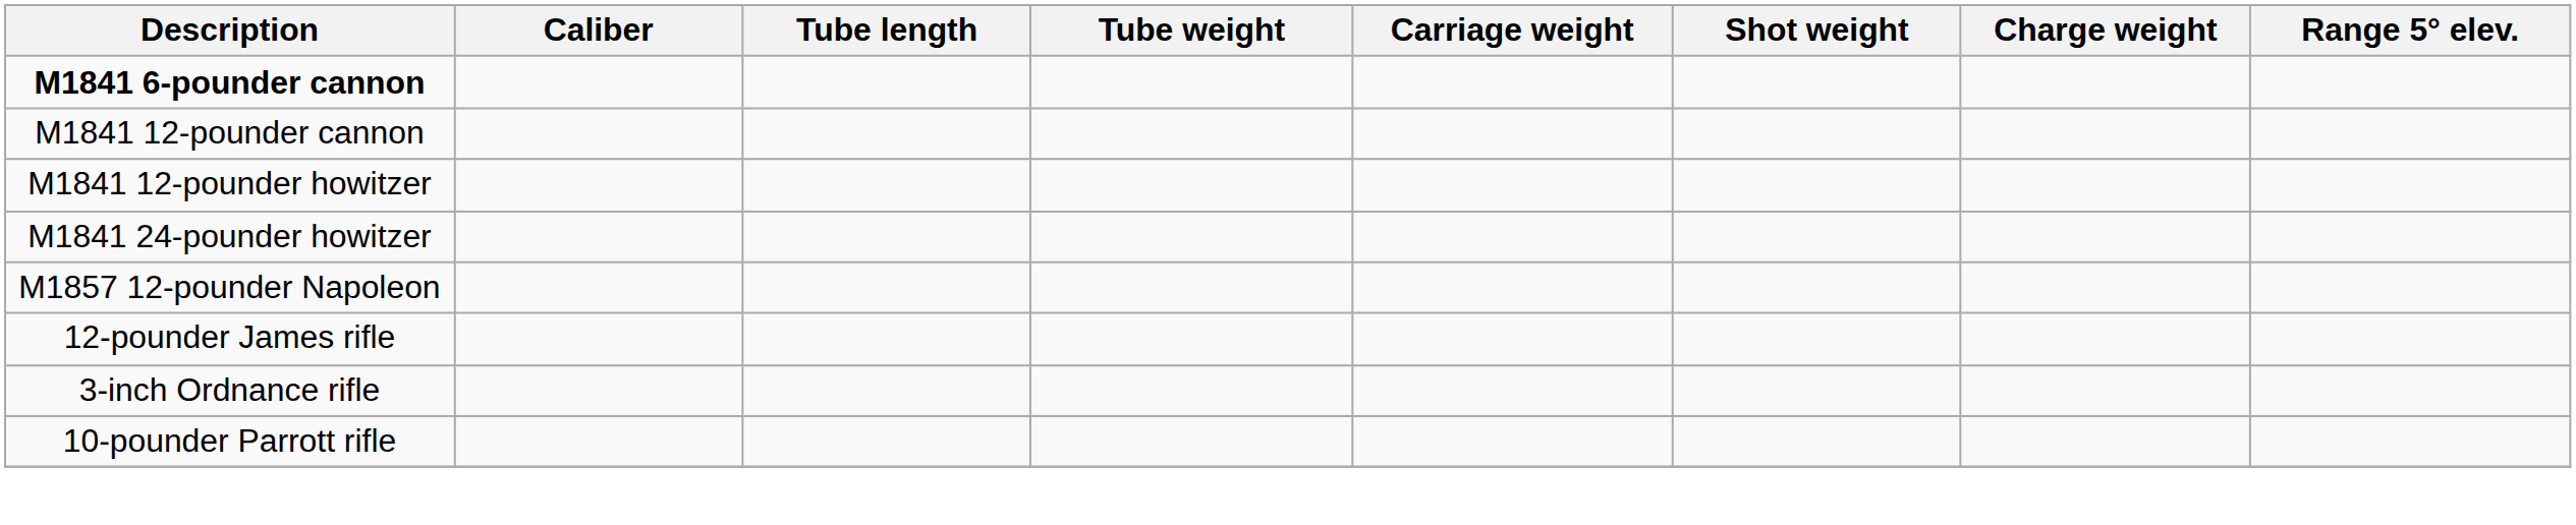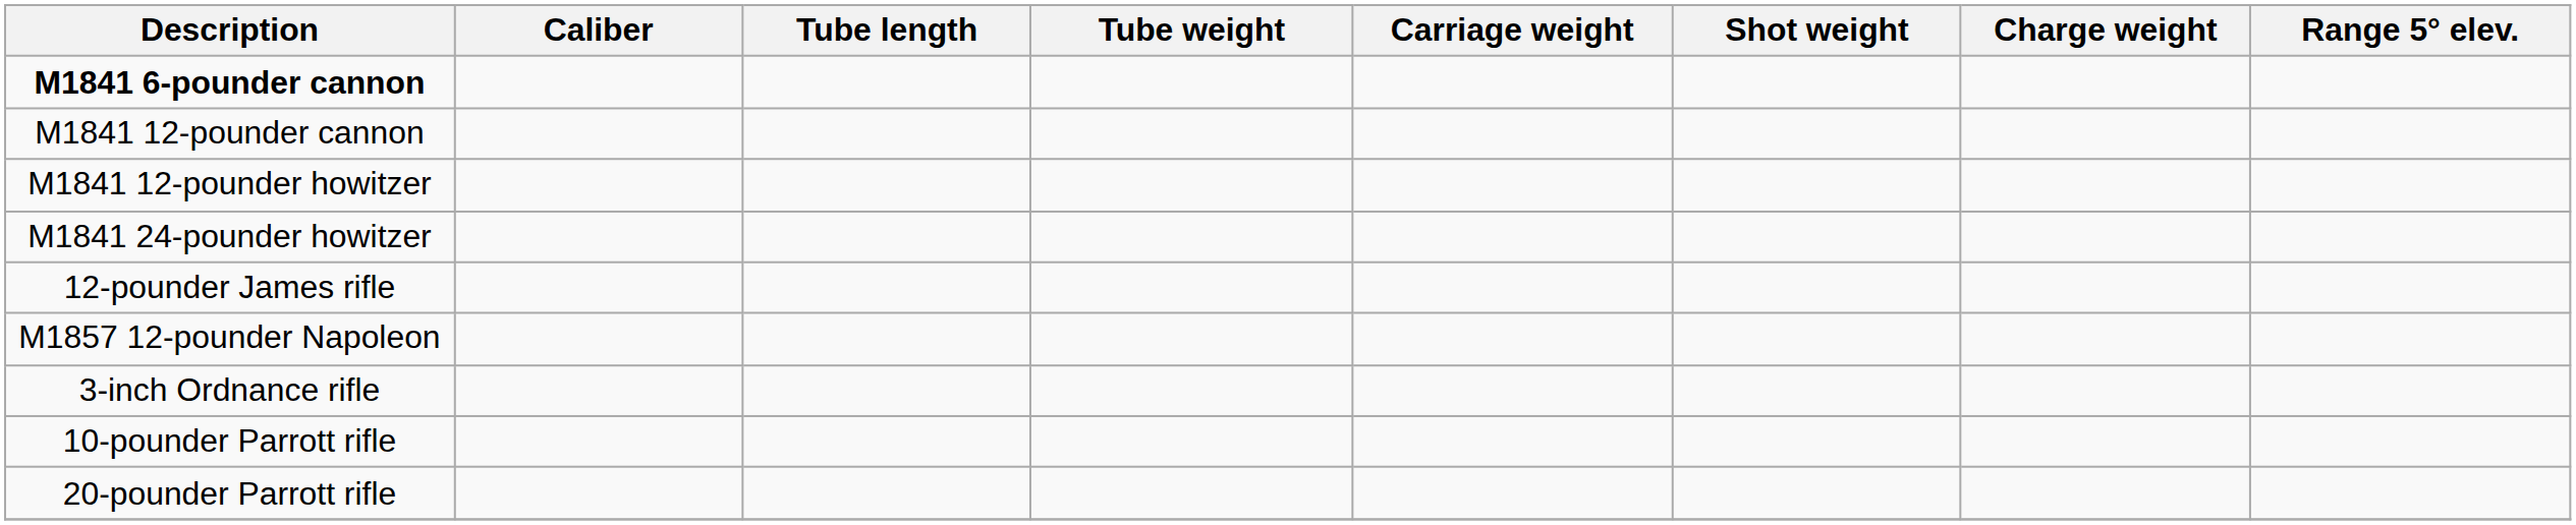rows swapped: M1857 12-pounder Napoleon <-> 12-pounder James rifle
+ row: 20-pounder Parrott rifle
